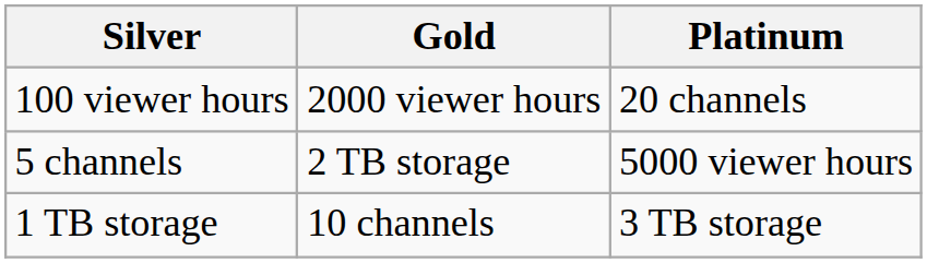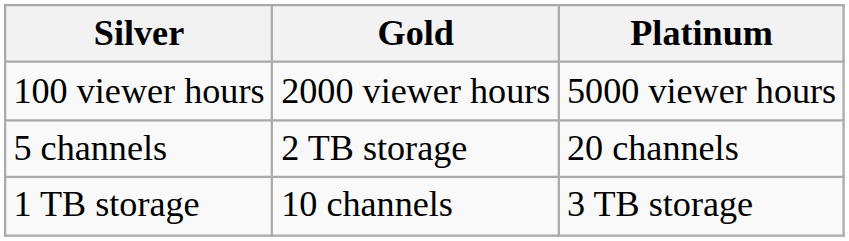100 viewer hours | Platinum: 20 channels -> 5000 viewer hours
5 channels | Platinum: 5000 viewer hours -> 20 channels
